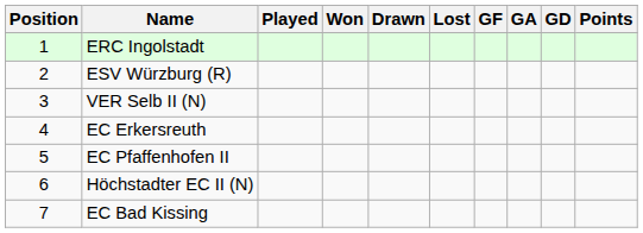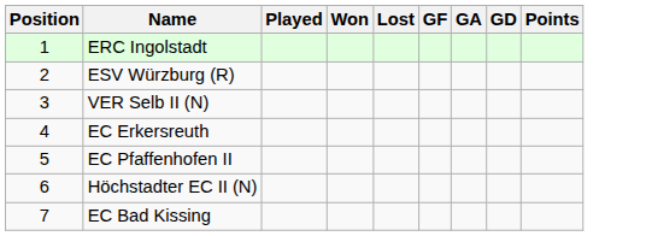- column: Drawn
